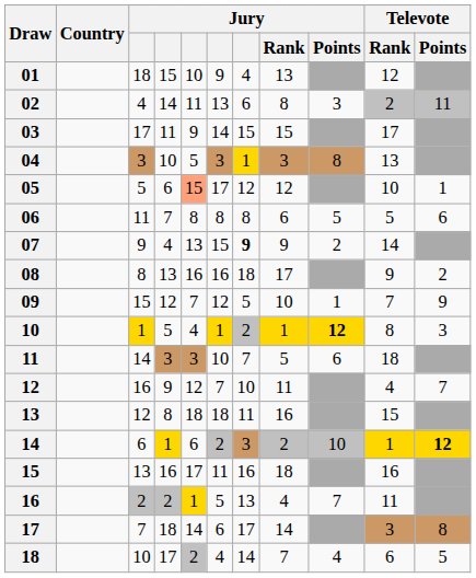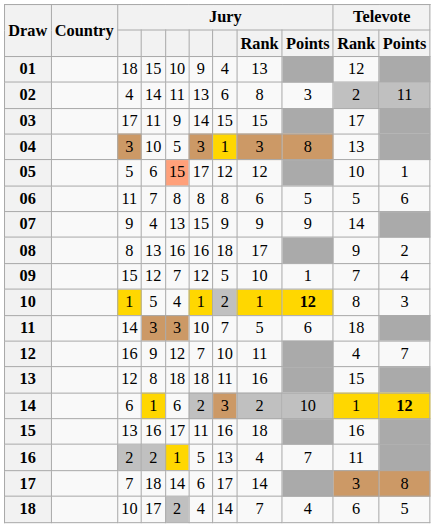07 | column 7: bold -> normal
07 | Jury / Points: 2 -> 9
09 | Televote / Points: 9 -> 4
